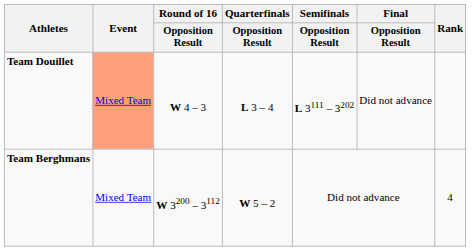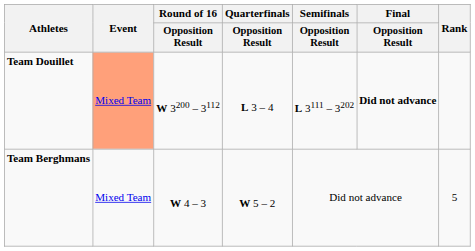Team Douillet | Round of 16 / Opposition Result: W 4 – 3 -> W 3200 – 3112
Team Douillet | Final / Opposition Result: normal -> bold
Team Berghmans | Round of 16 / Opposition Result: W 3200 – 3112 -> W 4 – 3
Team Berghmans | Rank: 4 -> 5
